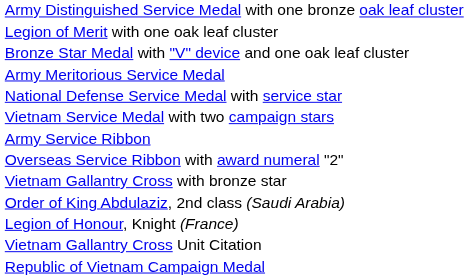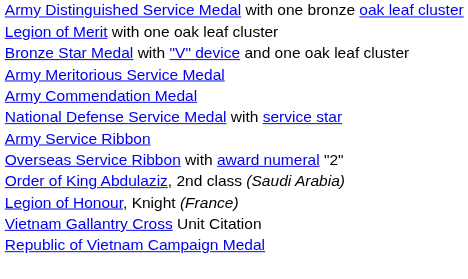+ row: Army Commendation Medal
- row: Vietnam Service Medal with two campaign stars
- row: Vietnam Gallantry Cross with bronze star
